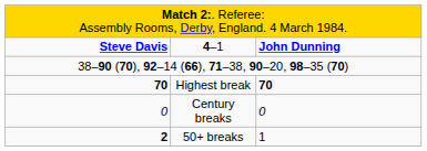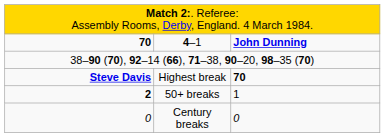4–1 | column 1: Steve Davis -> 70
Highest break | column 1: 70 -> Steve Davis
rows swapped: Century breaks <-> 50+ breaks
